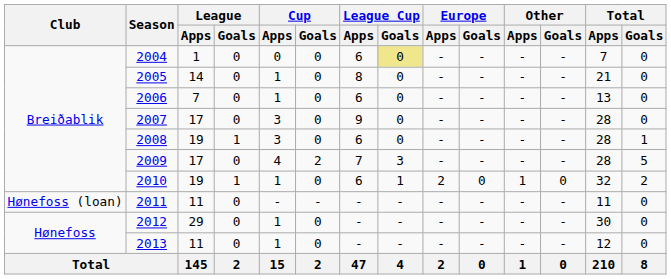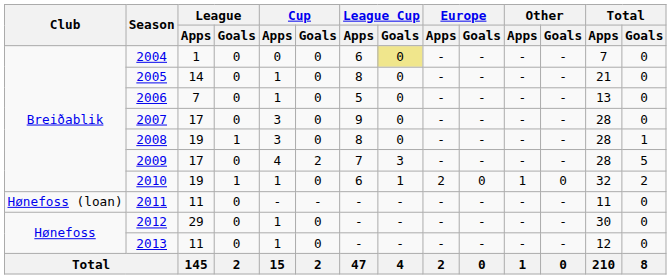2006 | League Cup / Apps: 6 -> 5
2008 | League Cup / Apps: 6 -> 8
